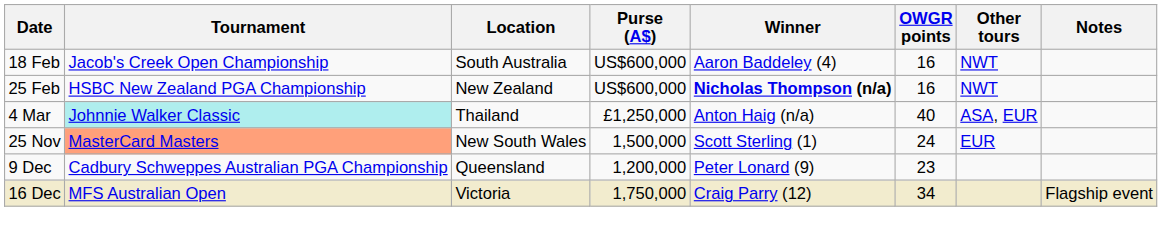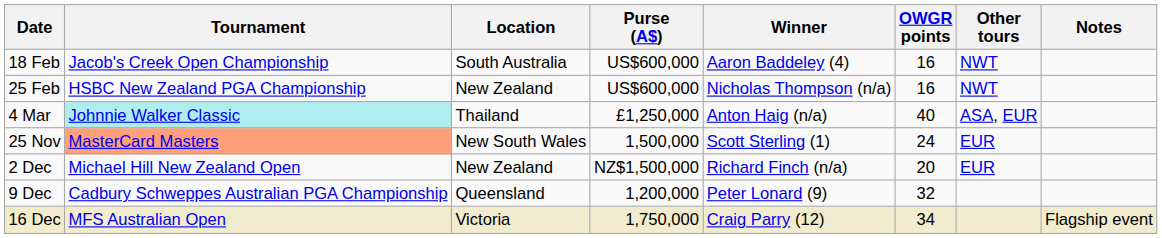25 Feb | Winner: bold -> normal
+ row: 2 Dec | Michael Hill New Zealand Open | New Zealand | NZ$1,500,000 | Richard Finch (n/a) | 20 | EUR
9 Dec | OWGR points: 23 -> 32
